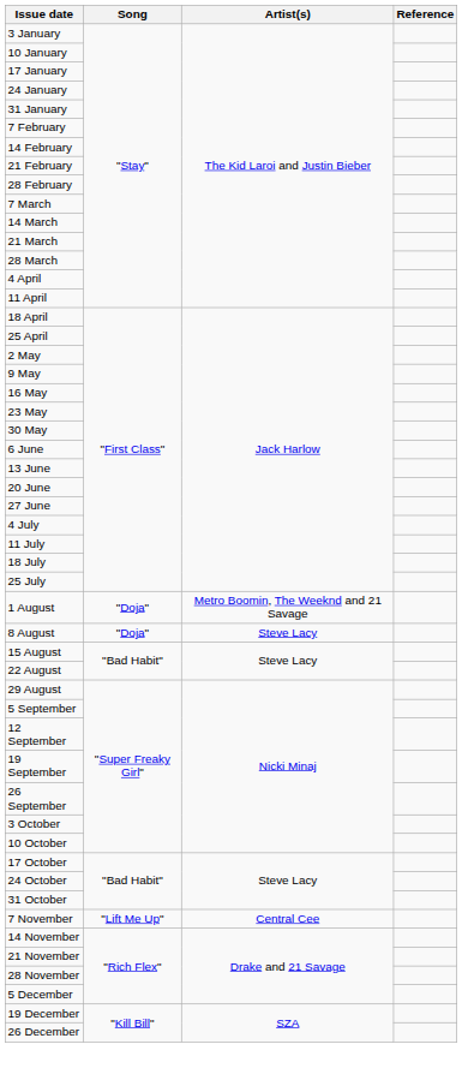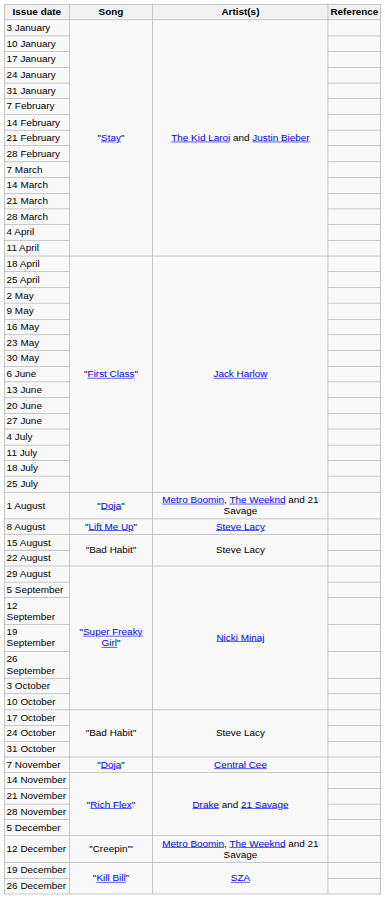8 August | Song: "Doja" -> "Lift Me Up"
7 November | Song: "Lift Me Up" -> "Doja"
+ row: 12 December | "Creepin'" | Metro Boomin, The Weeknd and 21 Savage
